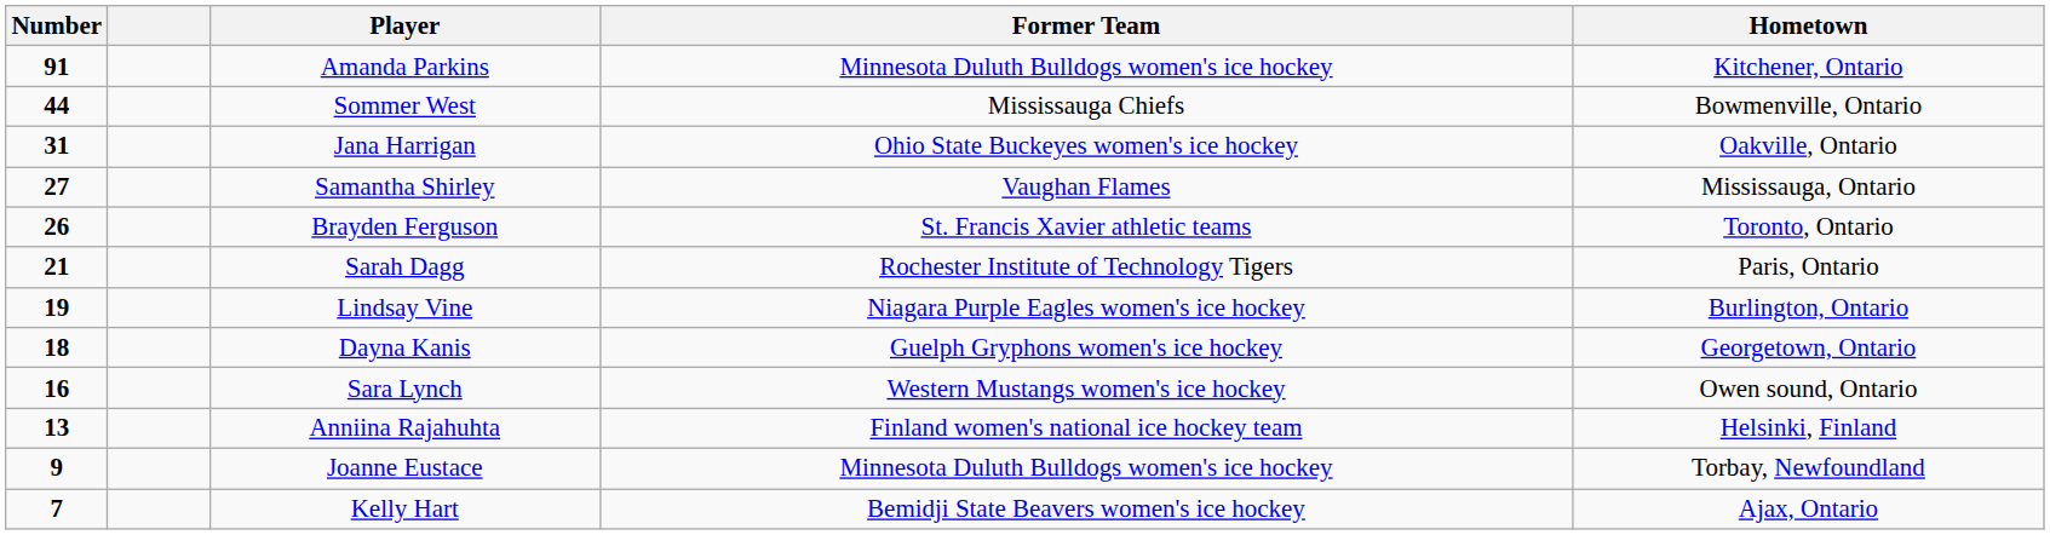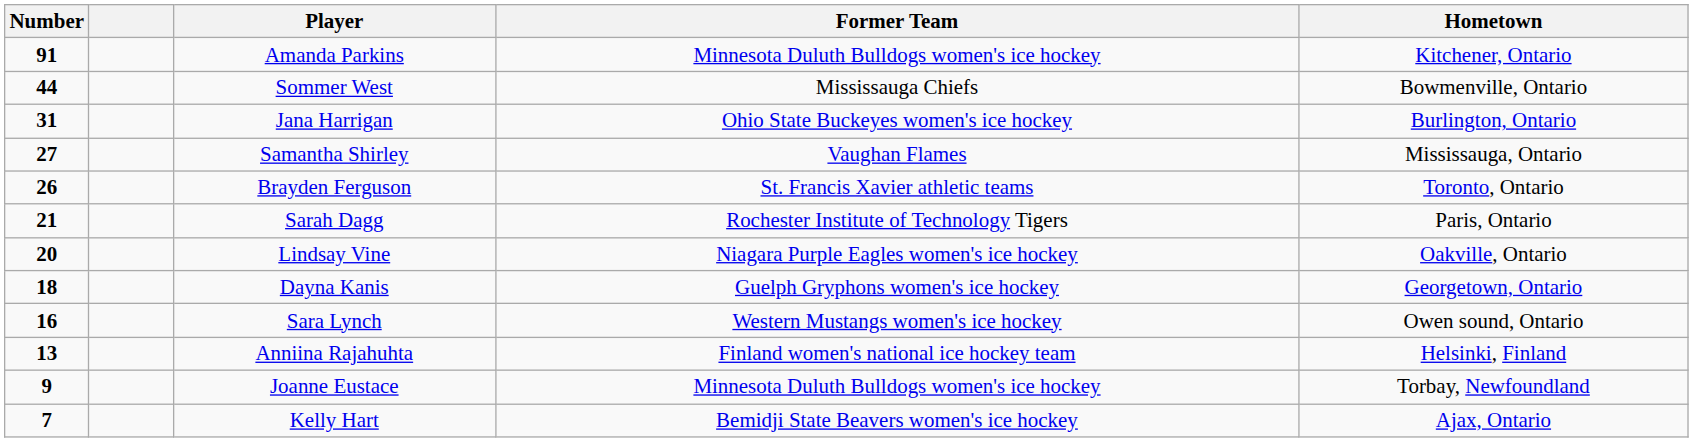Jana Harrigan | Hometown: Oakville, Ontario -> Burlington, Ontario
Lindsay Vine | Number: 19 -> 20
Lindsay Vine | Hometown: Burlington, Ontario -> Oakville, Ontario
